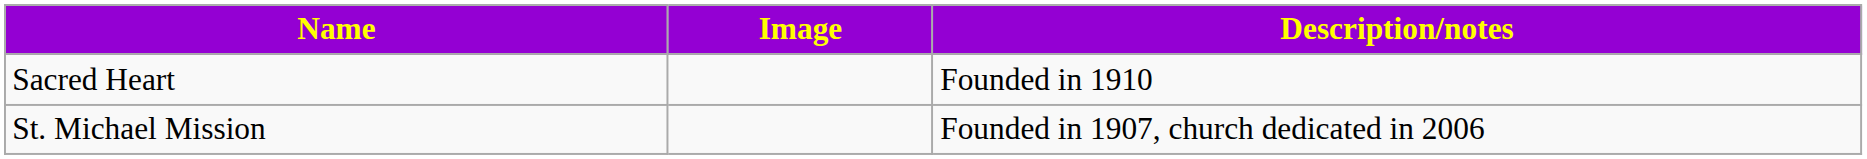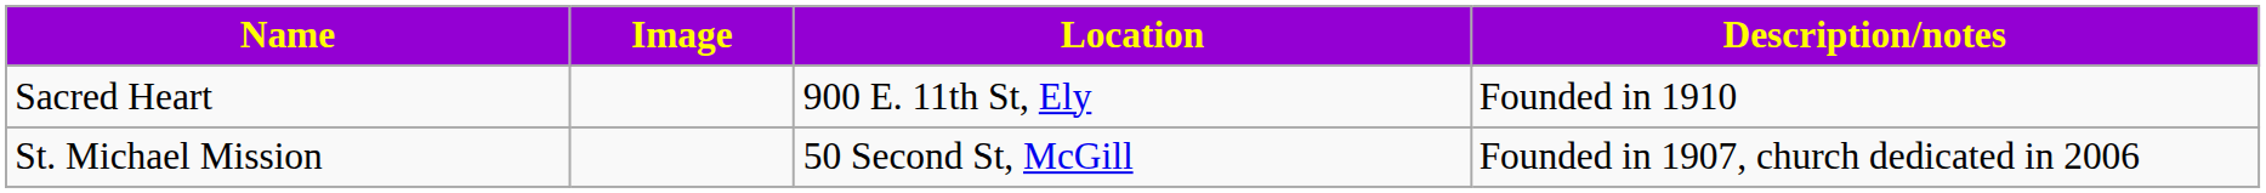+ column: Location | 900 E. 11th St, Ely | 50 Second St, McGill
